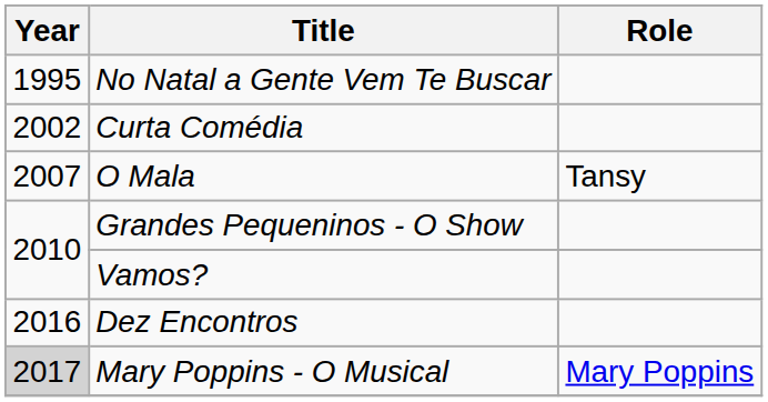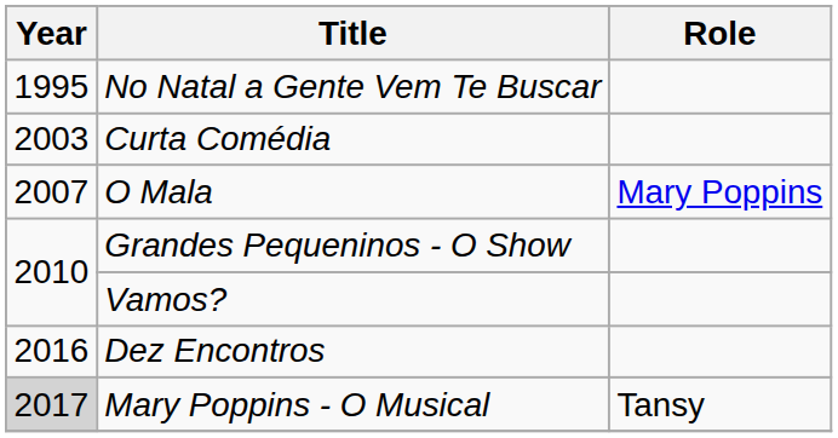Curta Comédia | Year: 2002 -> 2003
O Mala | Role: Tansy -> Mary Poppins
Mary Poppins - O Musical | Role: Mary Poppins -> Tansy
